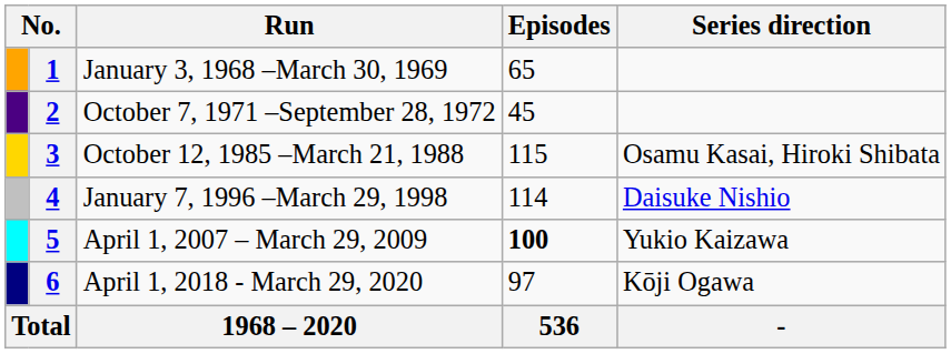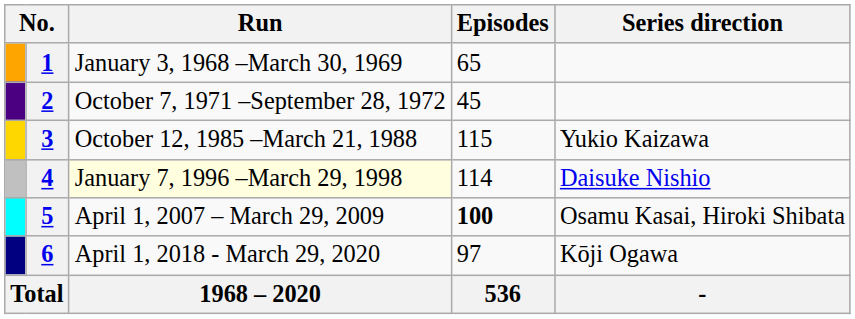3 | Series direction: Osamu Kasai, Hiroki Shibata -> Yukio Kaizawa
4 | Run: no background -> lightyellow background
5 | Series direction: Yukio Kaizawa -> Osamu Kasai, Hiroki Shibata
